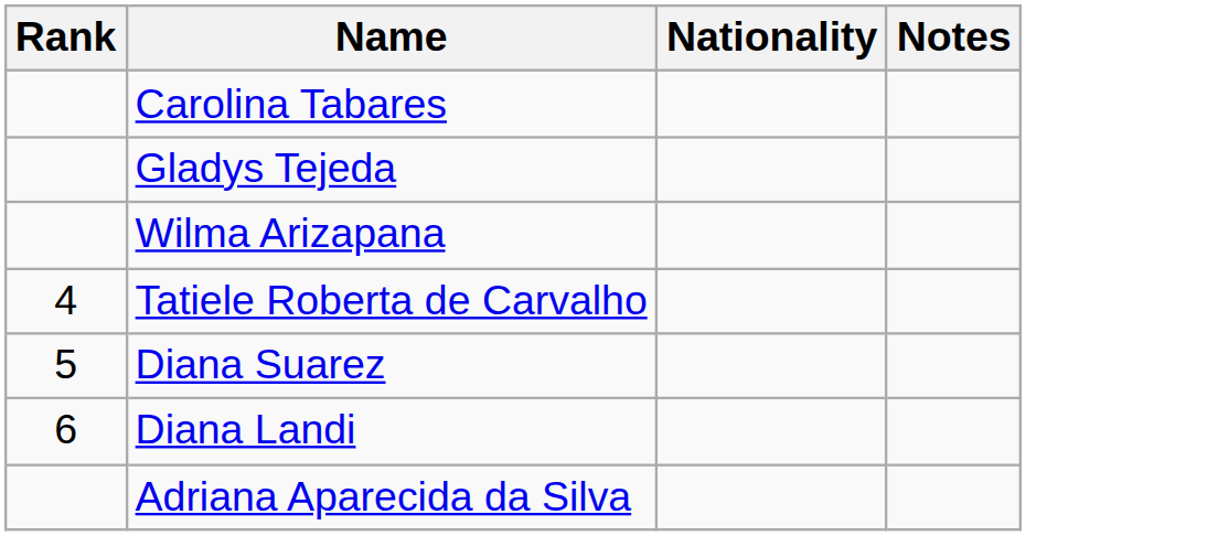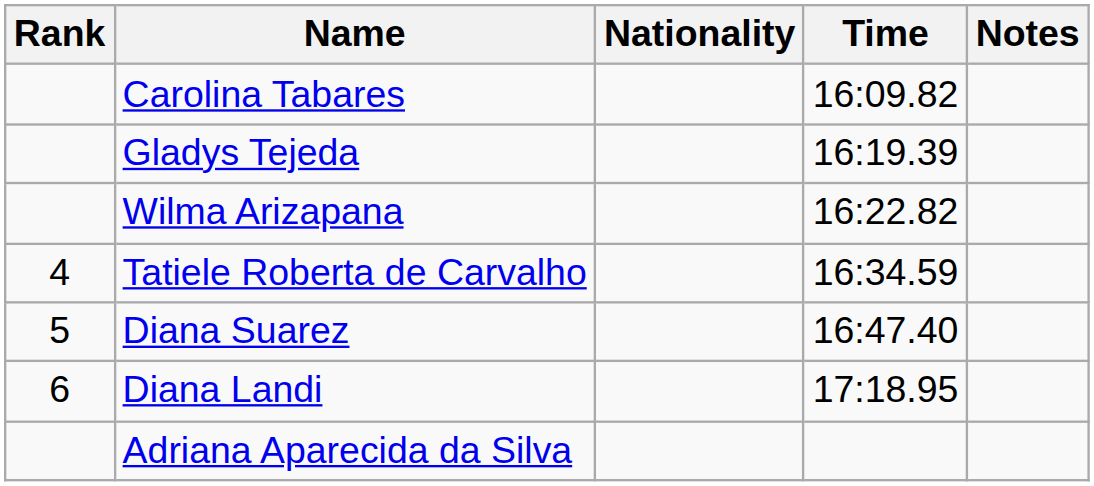+ column: Time | 16:09.82 | 16:19.39 | 16:22.82 | 16:34.59 | 16:47.40 | 17:18.95
